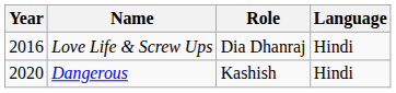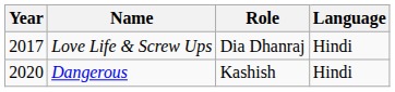Love Life & Screw Ups | Year: 2016 -> 2017
